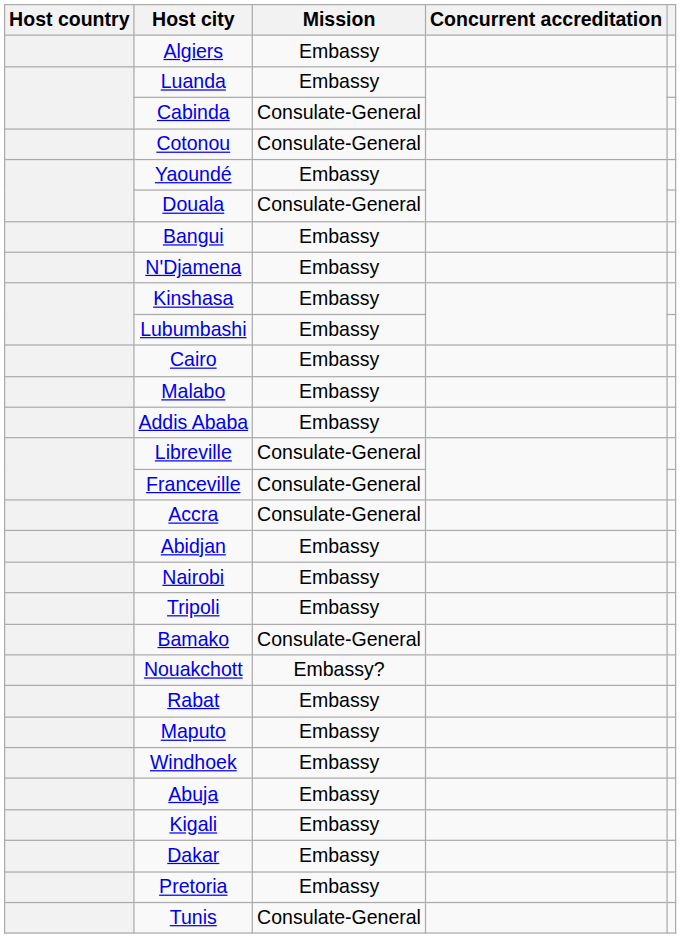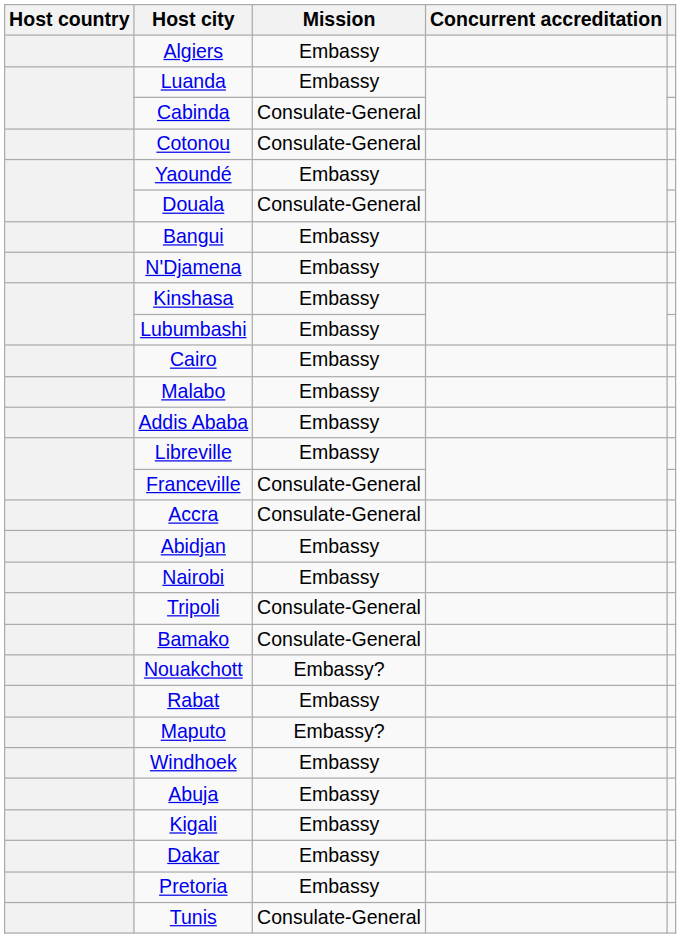Libreville | Mission: Consulate-General -> Embassy
Tripoli | Mission: Embassy -> Consulate-General
Maputo | Mission: Embassy -> Embassy?
